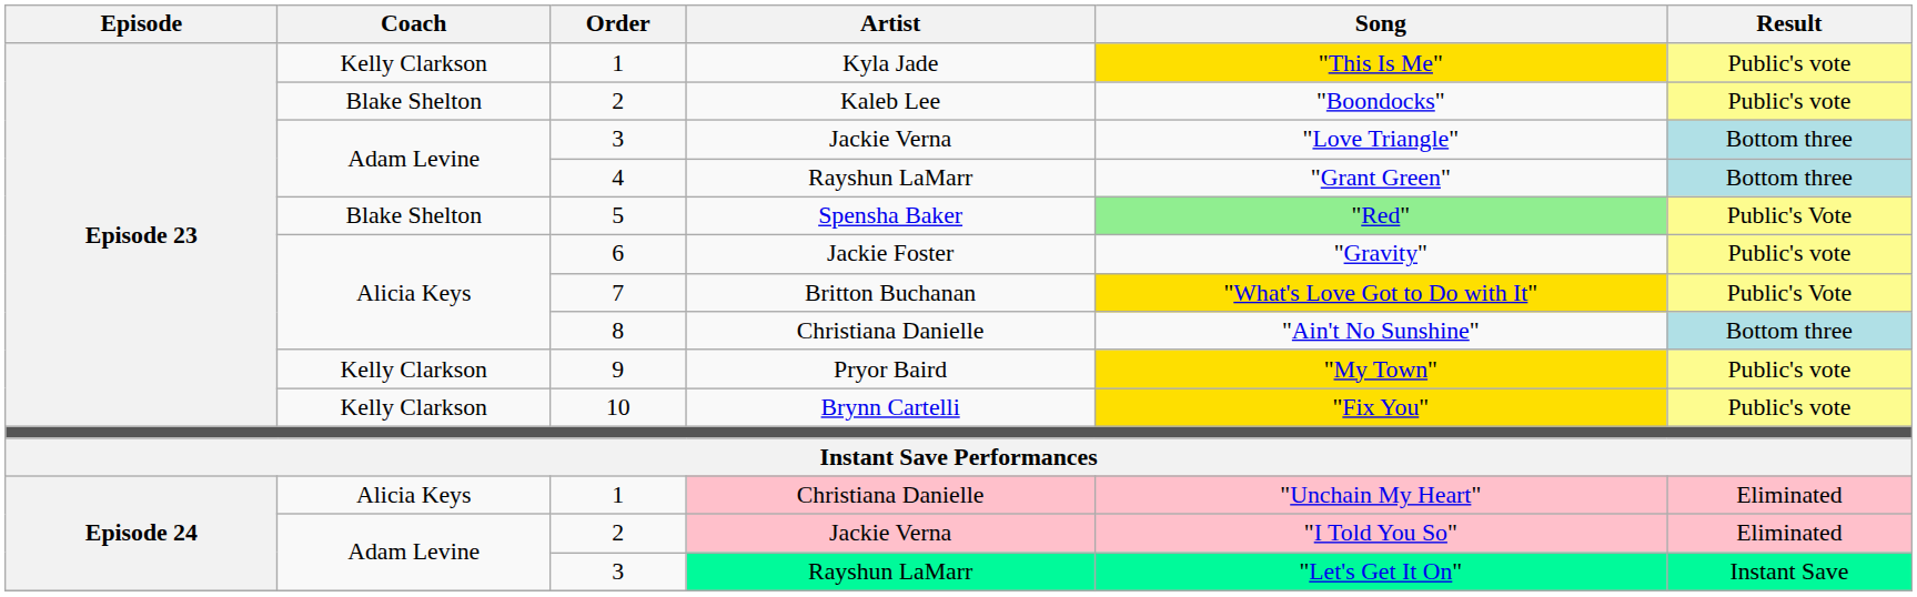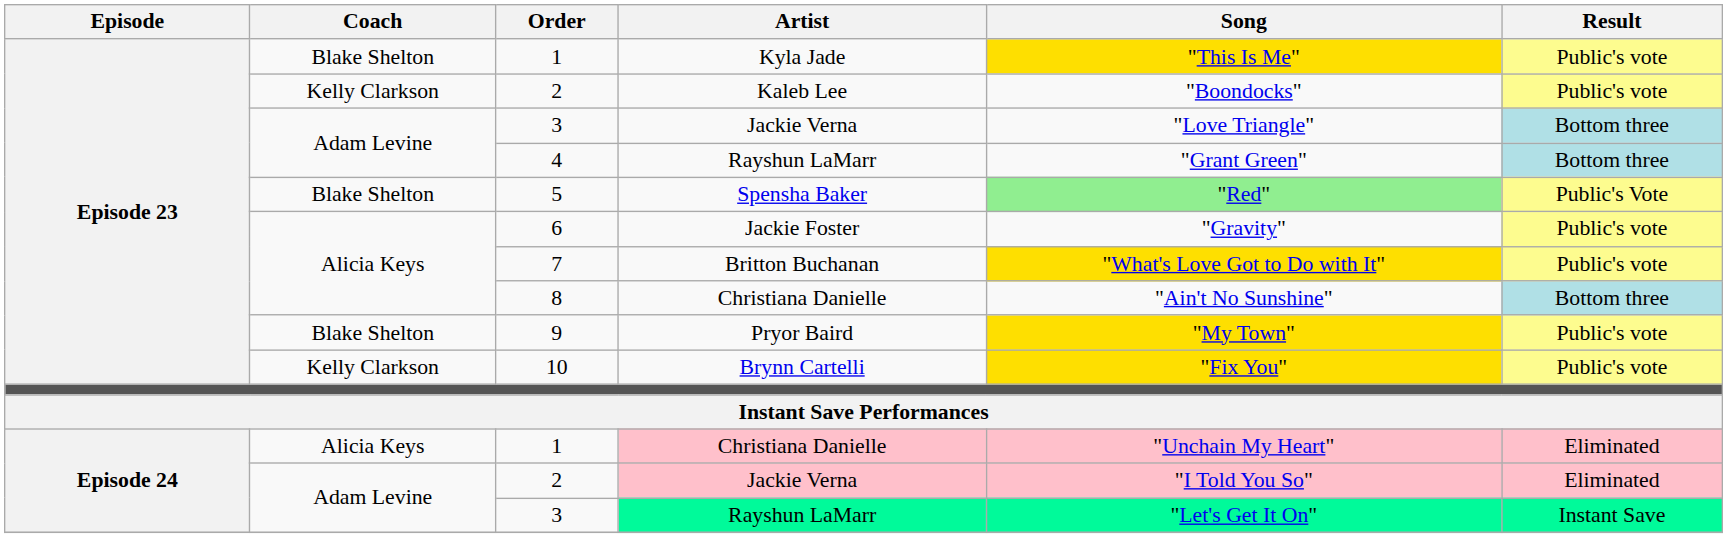1 / Kyla Jade | Coach: Kelly Clarkson -> Blake Shelton
2 / Kaleb Lee | Coach: Blake Shelton -> Kelly Clarkson
7 | Result: Public's Vote -> Public's vote
9 | Coach: Kelly Clarkson -> Blake Shelton
